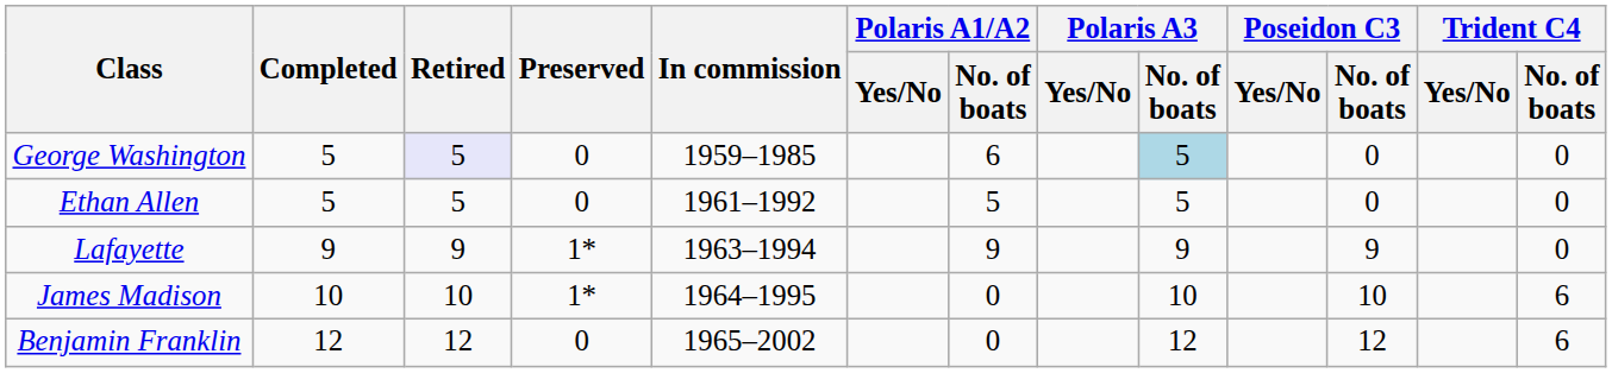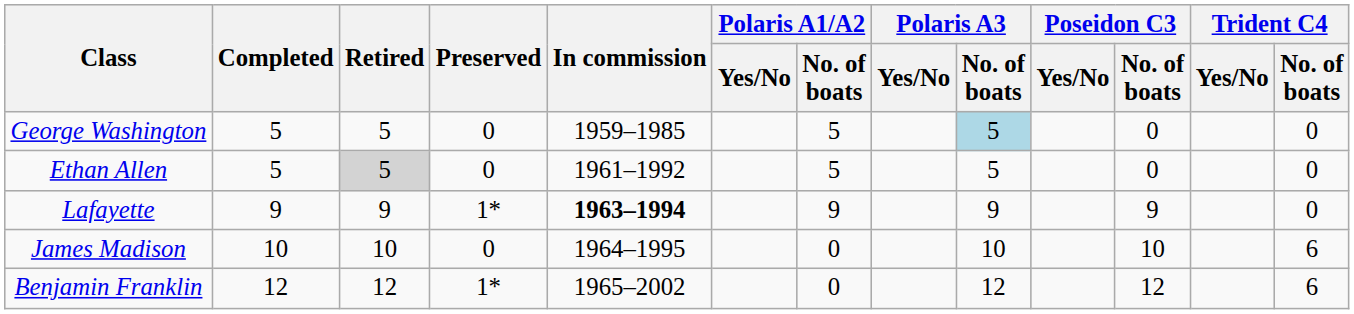George Washington | Retired: lavender background -> no background
George Washington | Polaris A1/A2 / No. of boats: 6 -> 5
Ethan Allen | Retired: no background -> lightgrey background
Lafayette | In commission: normal -> bold
James Madison | Preserved: 1* -> 0
Benjamin Franklin | Preserved: 0 -> 1*
